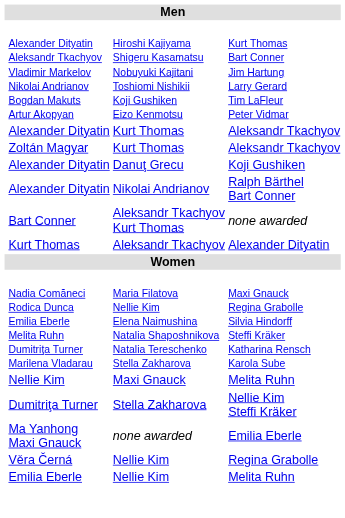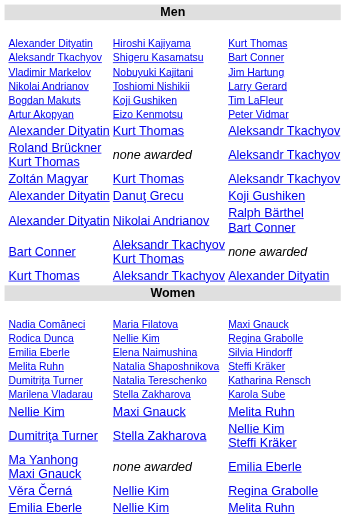+ row: Roland Brückner Kurt Thomas | none awarded | Aleksandr Tkachyov
